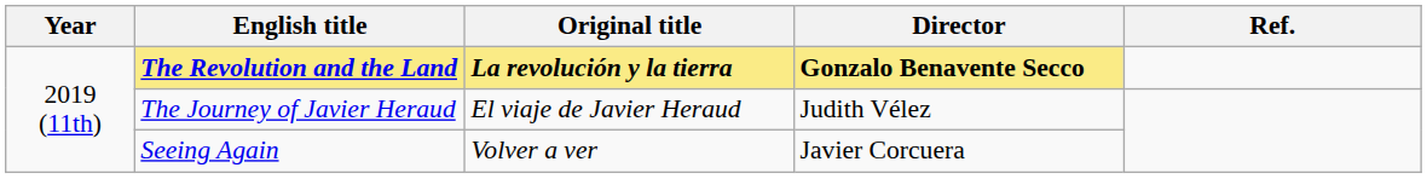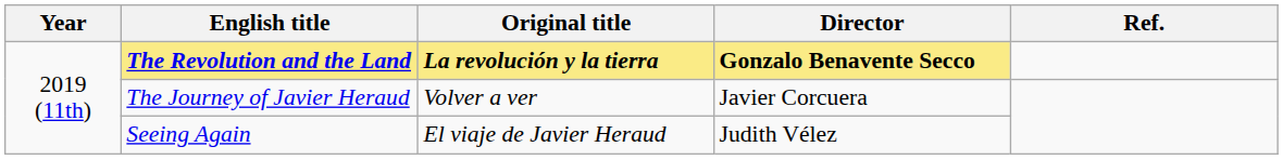The Journey of Javier Heraud | Original title: El viaje de Javier Heraud -> Volver a ver
The Journey of Javier Heraud | Director: Judith Vélez -> Javier Corcuera
Seeing Again | Original title: Volver a ver -> El viaje de Javier Heraud
Seeing Again | Director: Javier Corcuera -> Judith Vélez
